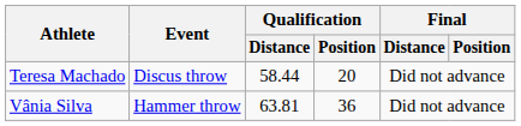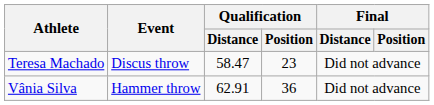Teresa Machado | Qualification / Distance: 58.44 -> 58.47
Teresa Machado | Qualification / Position: 20 -> 23
Vânia Silva | Qualification / Distance: 63.81 -> 62.91
